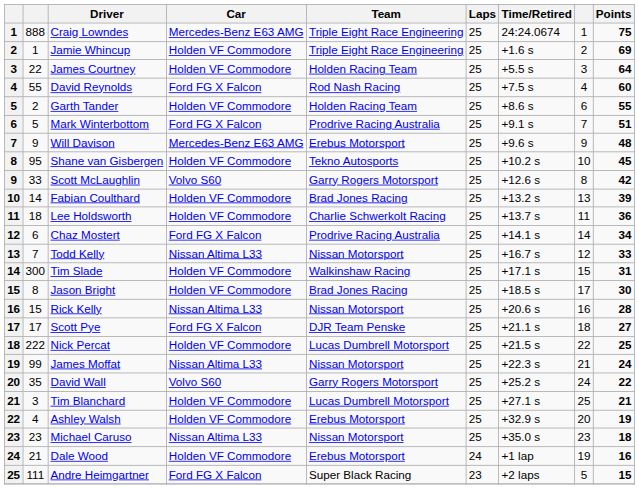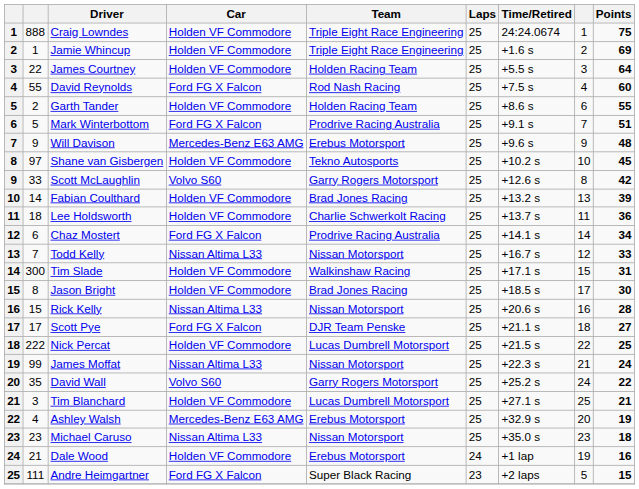Craig Lowndes | Car: Mercedes-Benz E63 AMG -> Holden VF Commodore
Shane van Gisbergen | column 2: 95 -> 97
Ashley Walsh | Car: Holden VF Commodore -> Mercedes-Benz E63 AMG
